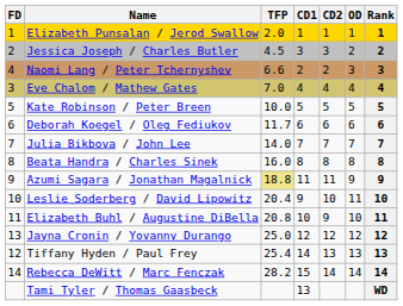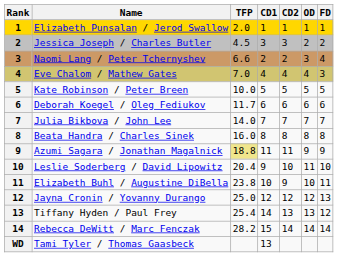columns swapped: Rank <-> FD
Elizabeth Buhl / Augustine DiBella | TFP: 20.8 -> 23.8
